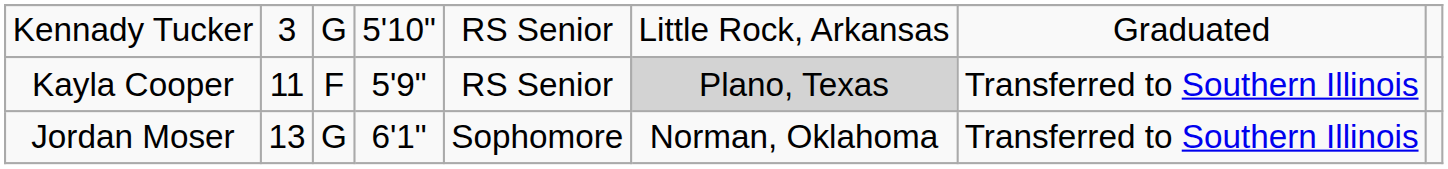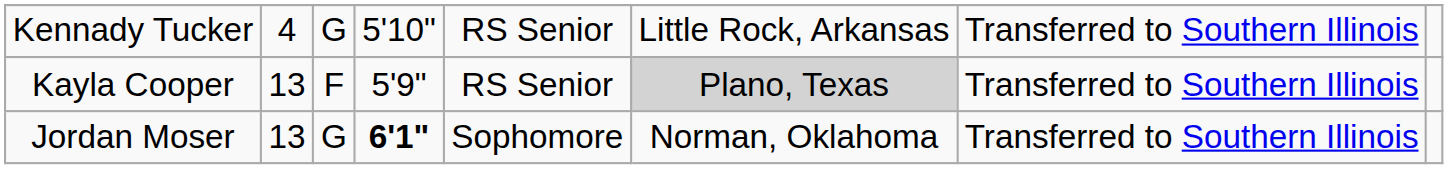Kennady Tucker | column 2: 3 -> 4
Kennady Tucker | column 7: Graduated -> Transferred to Southern Illinois
Kayla Cooper | column 2: 11 -> 13
Jordan Moser | column 4: normal -> bold
